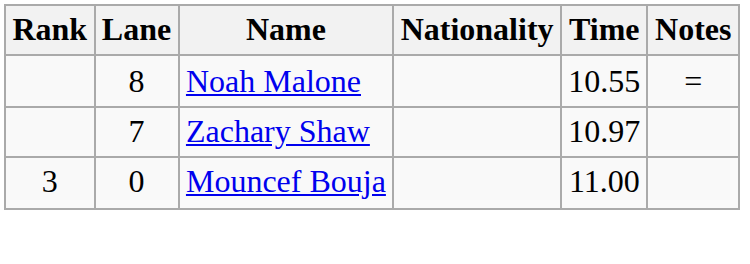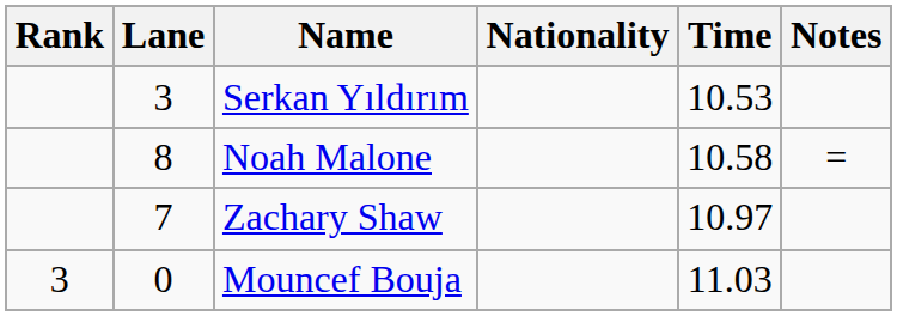+ row: 3 | Serkan Yıldırım | 10.53
Noah Malone | Time: 10.55 -> 10.58
Mouncef Bouja | Time: 11.00 -> 11.03
